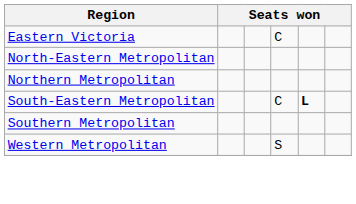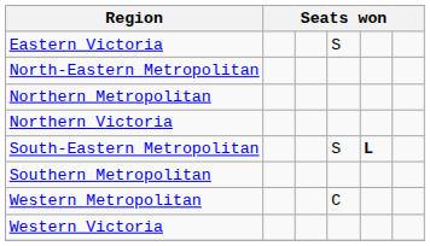Eastern Victoria | column 4: C -> S
+ row: Northern Victoria
South-Eastern Metropolitan | column 4: C -> S
Western Metropolitan | column 4: S -> C
+ row: Western Victoria
